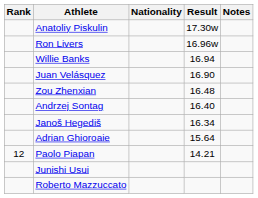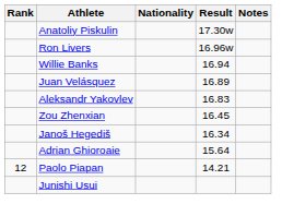Juan Velásquez | Result: 16.90 -> 16.89
+ row: Aleksandr Yakovlev | 16.83
Zou Zhenxian | Result: 16.48 -> 16.45
- row: Andrzej Sontag | 16.40
- row: Roberto Mazzuccato
